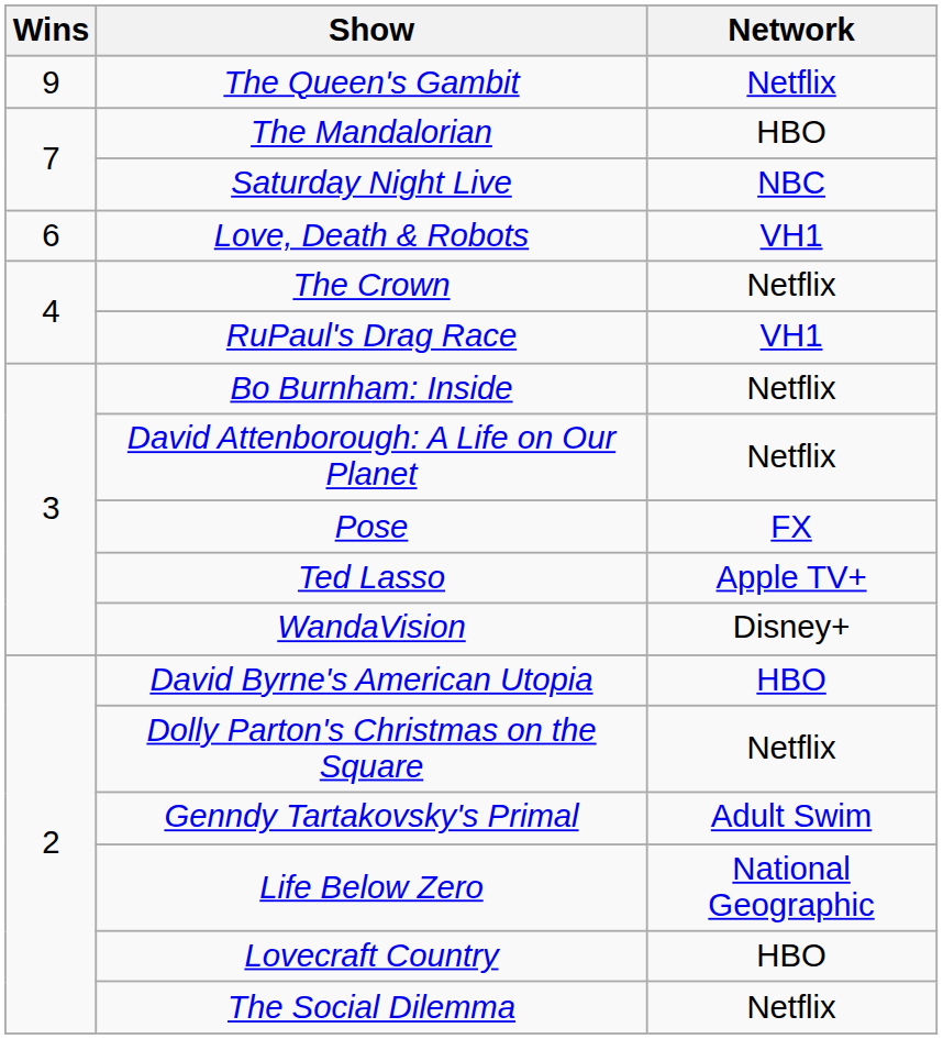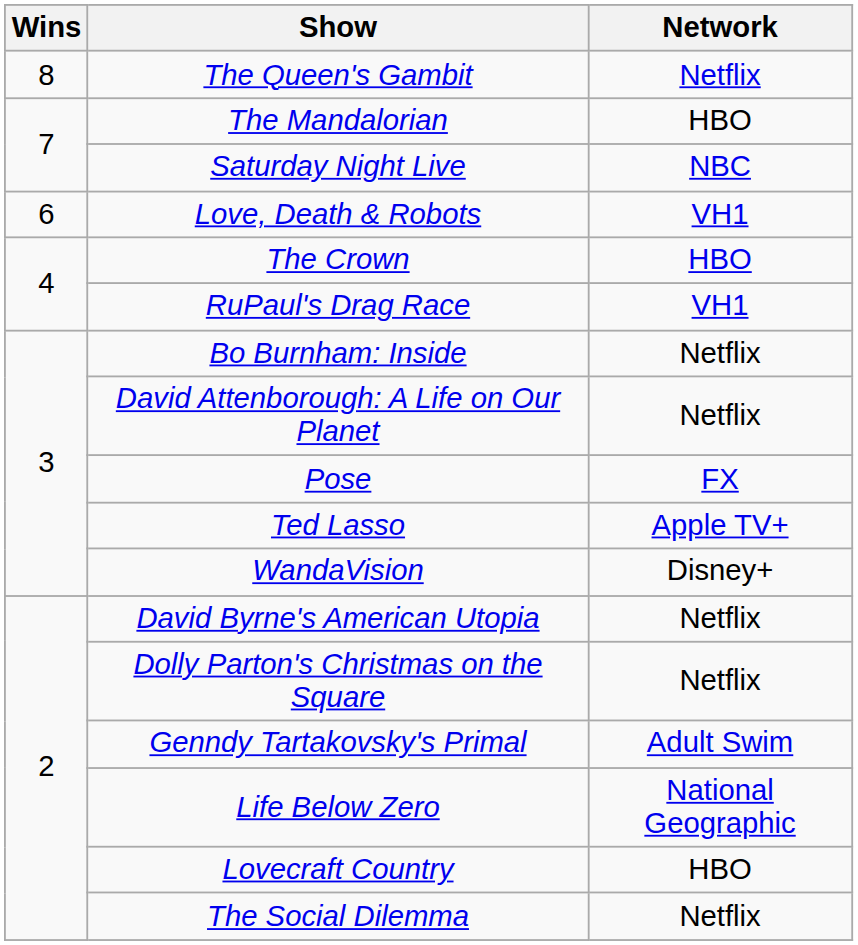The Queen's Gambit | Wins: 9 -> 8
The Crown | Network: Netflix -> HBO
David Byrne's American Utopia | Network: HBO -> Netflix
